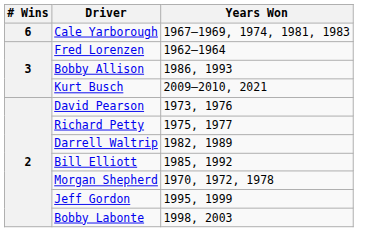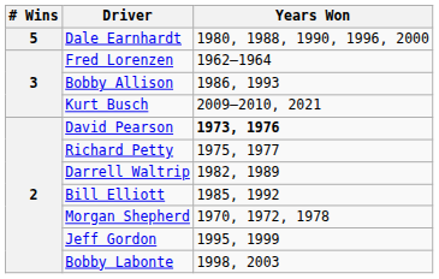- row: 6 | Cale Yarborough | 1967–1969, 1974, 1981, 1983
+ row: 5 | Dale Earnhardt | 1980, 1988, 1990, 1996, 2000
David Pearson | Years Won: normal -> bold
